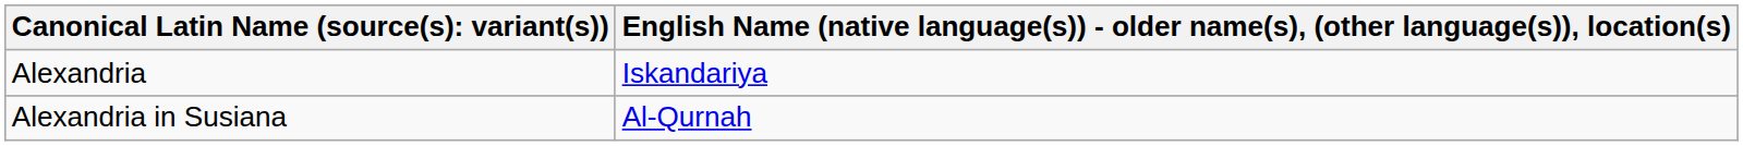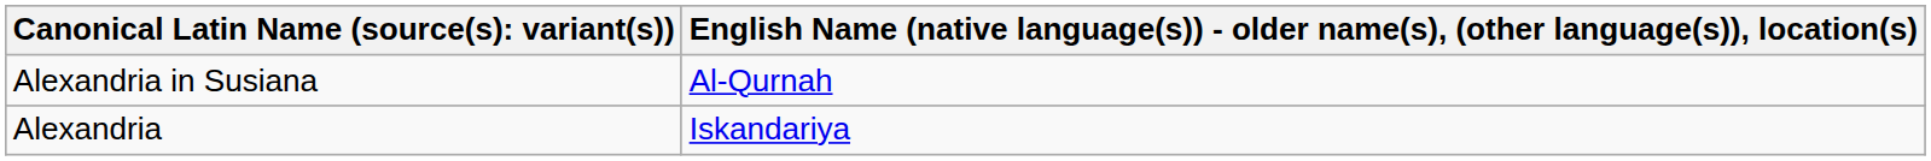rows swapped: Alexandria in Susiana <-> Alexandria
